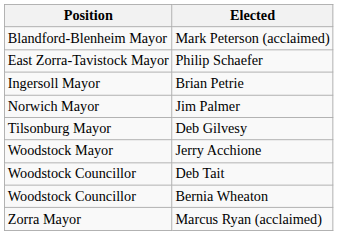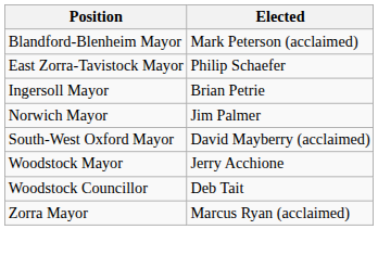+ row: South-West Oxford Mayor | David Mayberry (acclaimed)
- row: Tilsonburg Mayor | Deb Gilvesy
- row: Woodstock Councillor | Bernia Wheaton
